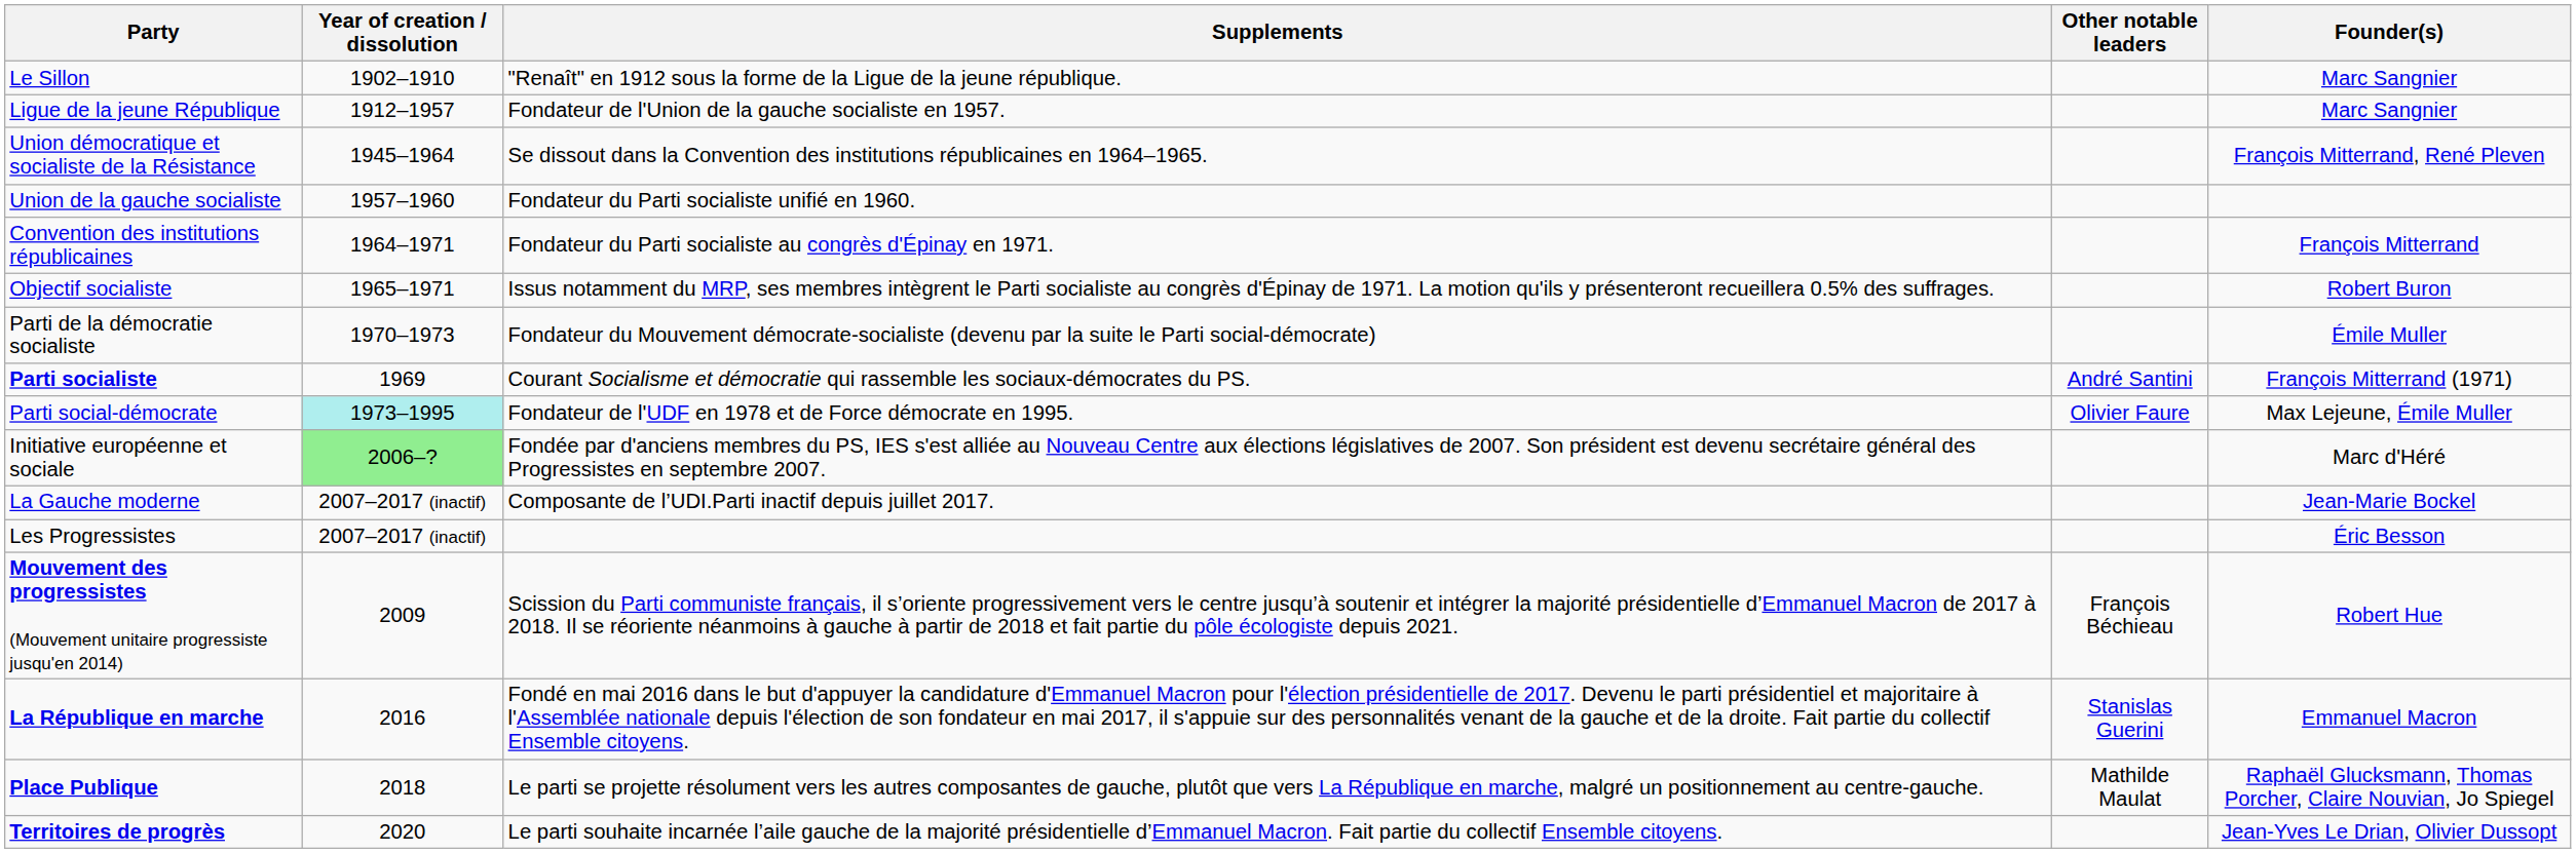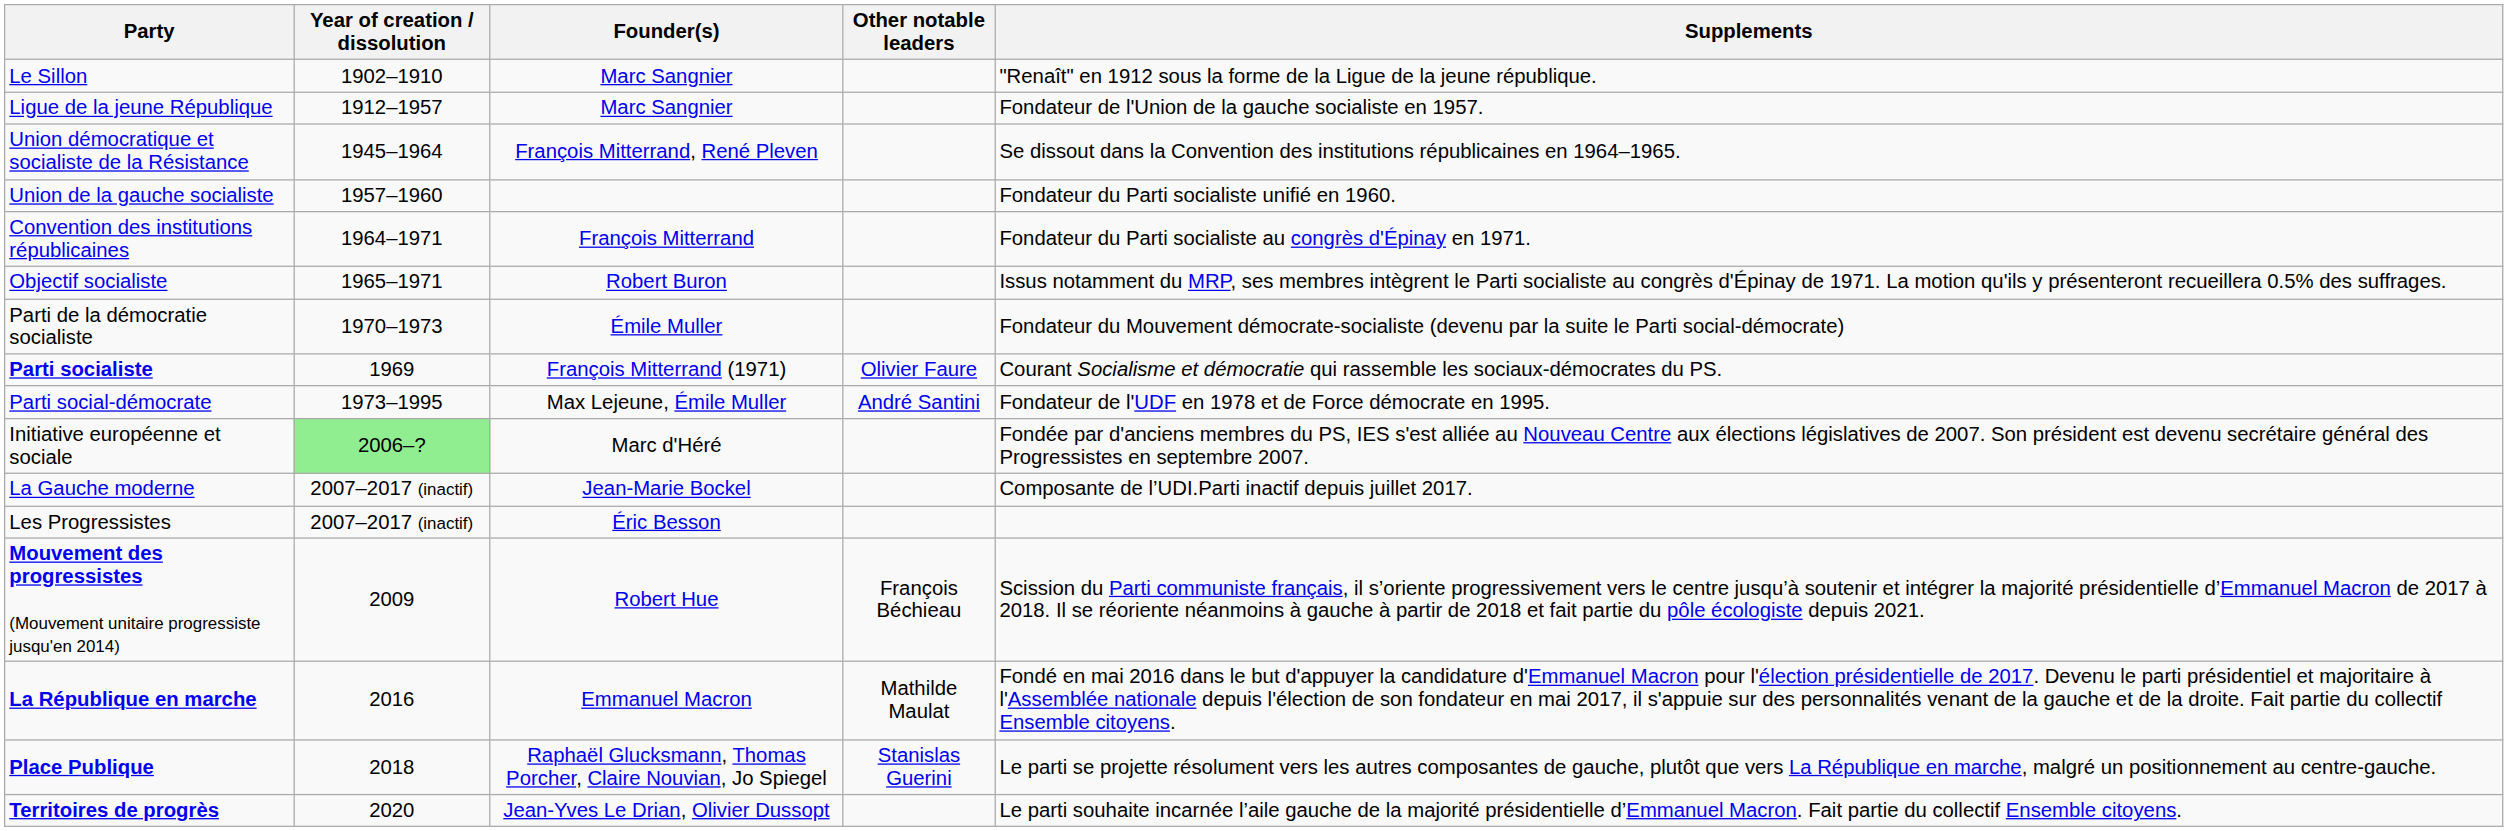columns swapped: Founder(s) <-> Supplements
Parti socialiste | Other notable leaders: André Santini -> Olivier Faure
Parti social-démocrate | Year of creation / dissolution: paleturquoise background -> no background
Parti social-démocrate | Other notable leaders: Olivier Faure -> André Santini
La République en marche | Other notable leaders: Stanislas Guerini -> Mathilde Maulat
Place Publique | Other notable leaders: Mathilde Maulat -> Stanislas Guerini
